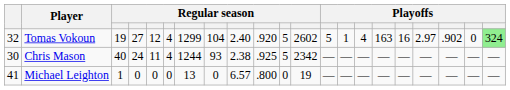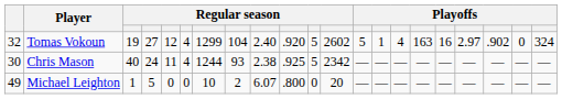Tomas Vokoun | column 21: lightgreen background -> no background
Michael Leighton | column 1: 41 -> 49
Michael Leighton | column 4: 0 -> 5
Michael Leighton | column 7: 13 -> 10
Michael Leighton | column 8: 0 -> 2
Michael Leighton | column 9: 6.57 -> 6.07
Michael Leighton | column 12: 19 -> 20
